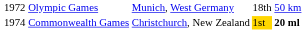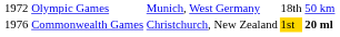Commonwealth Games | column 1: 1974 -> 1976
